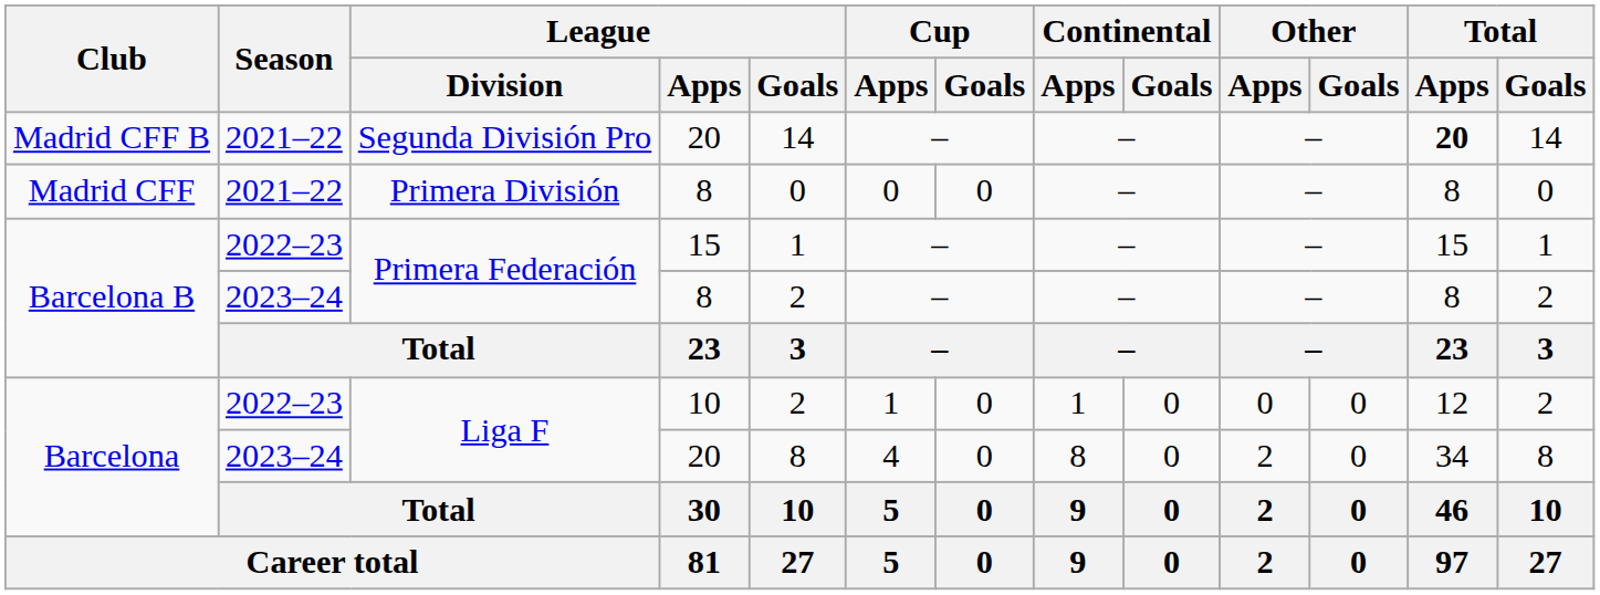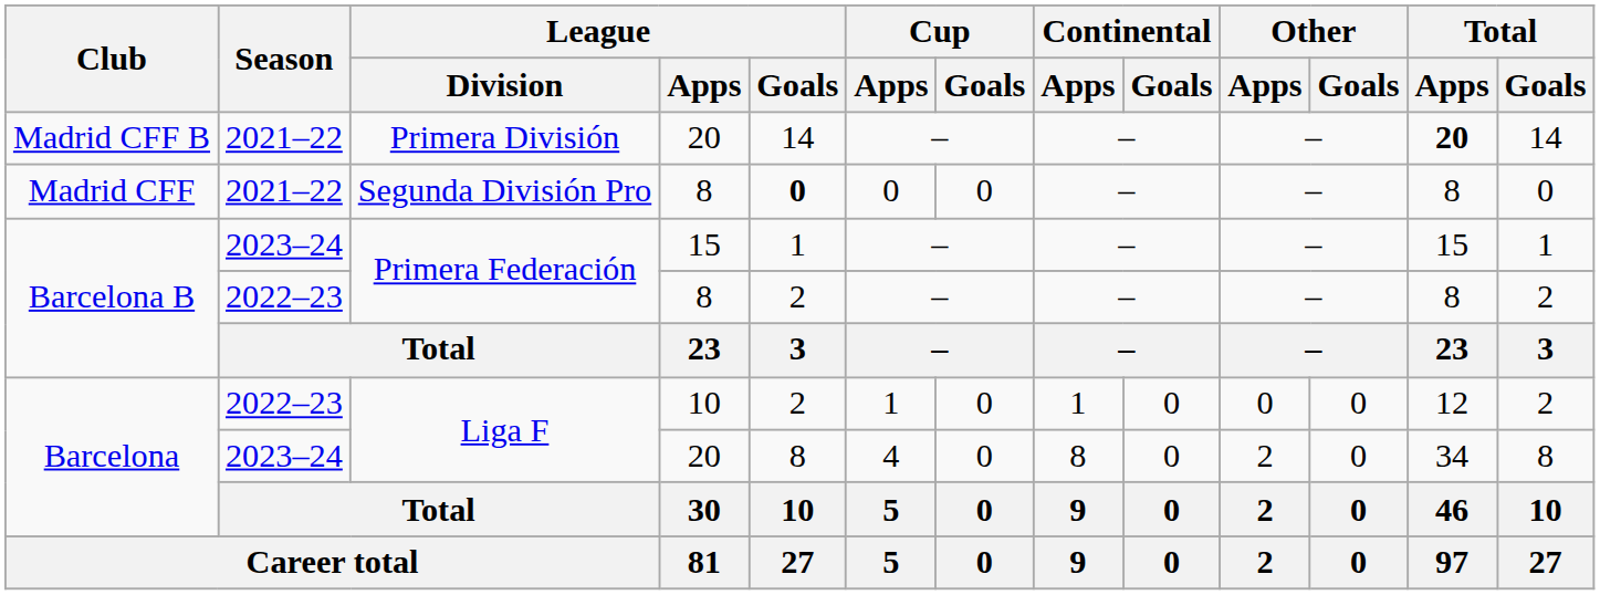Madrid CFF B | League / Division: Segunda División Pro -> Primera División
Madrid CFF | League / Division: Primera División -> Segunda División Pro
Madrid CFF | League / Goals: normal -> bold
Barcelona B / 15 | Season: 2022–23 -> 2023–24
Barcelona B / 8 | Season: 2023–24 -> 2022–23
